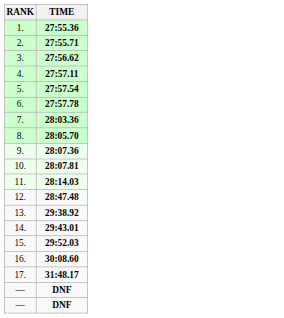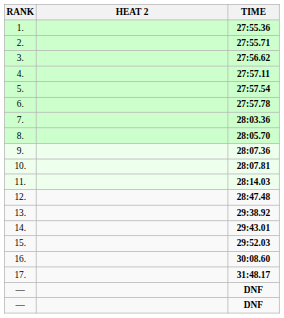+ column: HEAT 2
